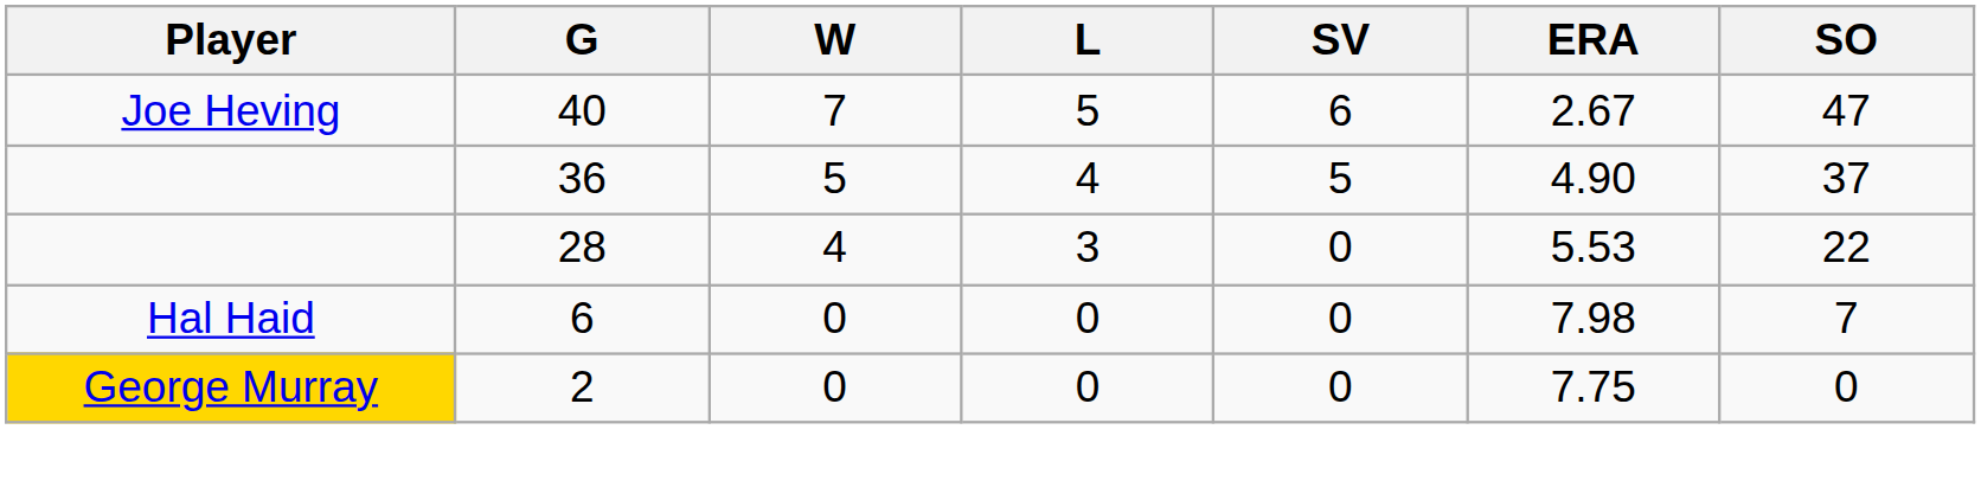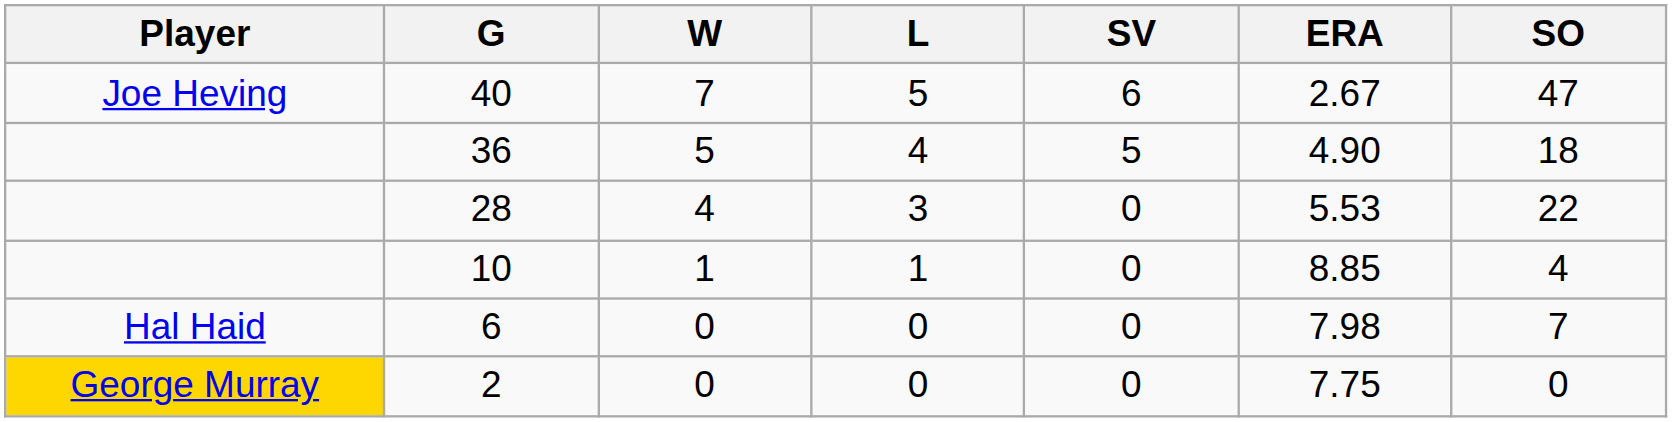36 | SO: 37 -> 18
+ row: 10 | 1 | 1 | 0 | 8.85 | 4
